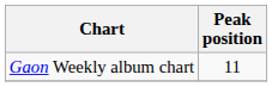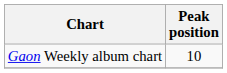Gaon Weekly album chart | Peak position: 11 -> 10
